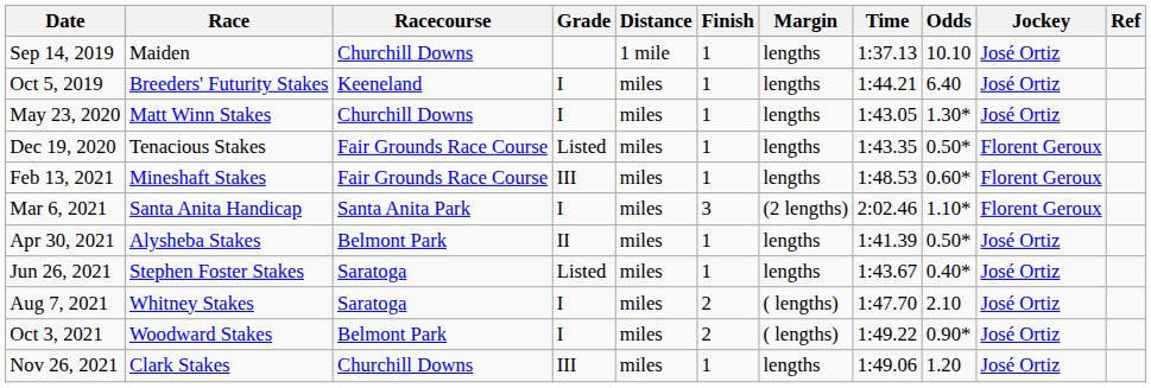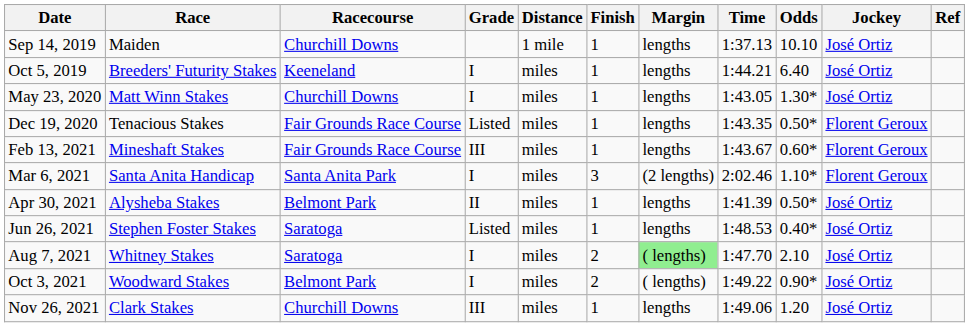Feb 13, 2021 | Time: 1:48.53 -> 1:43.67
Jun 26, 2021 | Time: 1:43.67 -> 1:48.53
Aug 7, 2021 | Margin: no background -> lightgreen background
